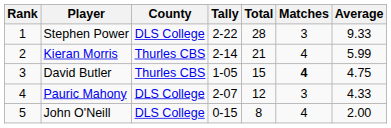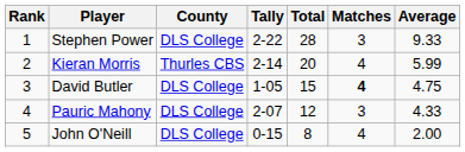Kieran Morris | Total: 21 -> 20
David Butler | County: Thurles CBS -> DLS College
